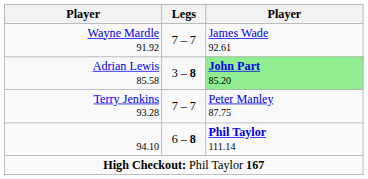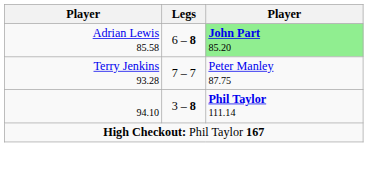- row: Wayne Mardle 91.92 | 7 – 7 | James Wade 92.61
Adrian Lewis 85.58 | Legs: 3 – 8 -> 6 – 8
94.10 | Legs: 6 – 8 -> 3 – 8
